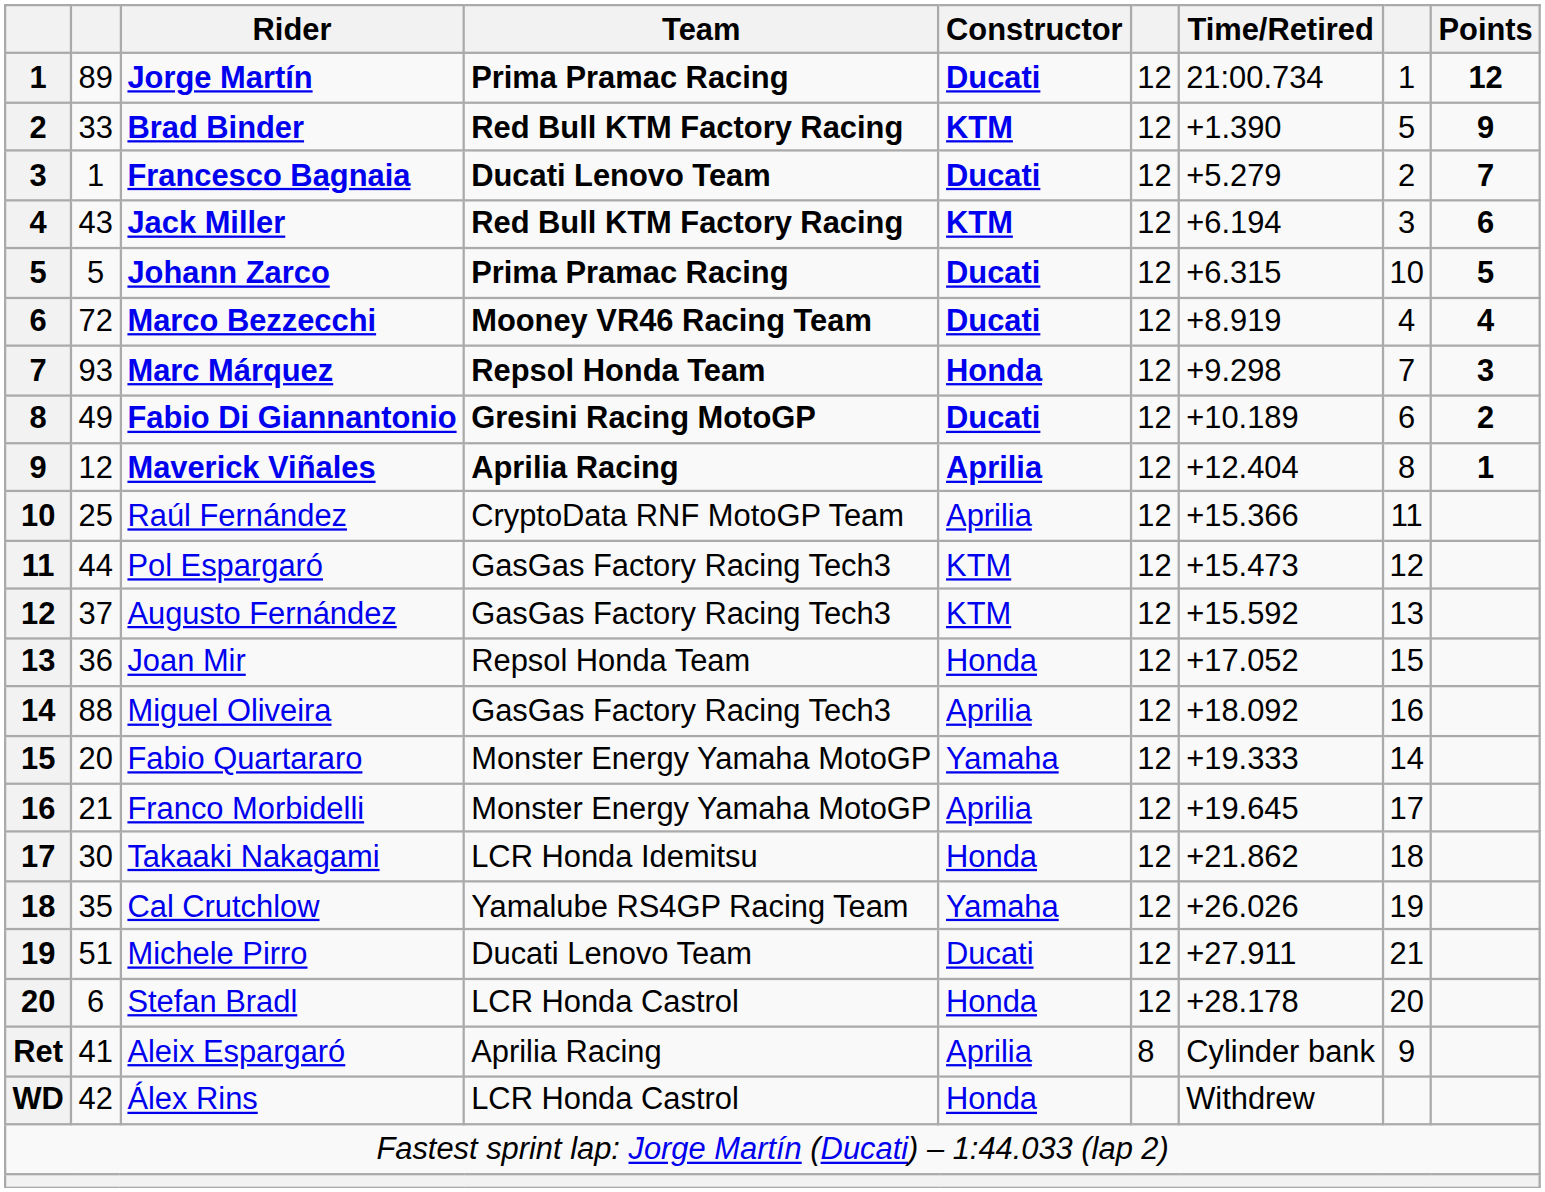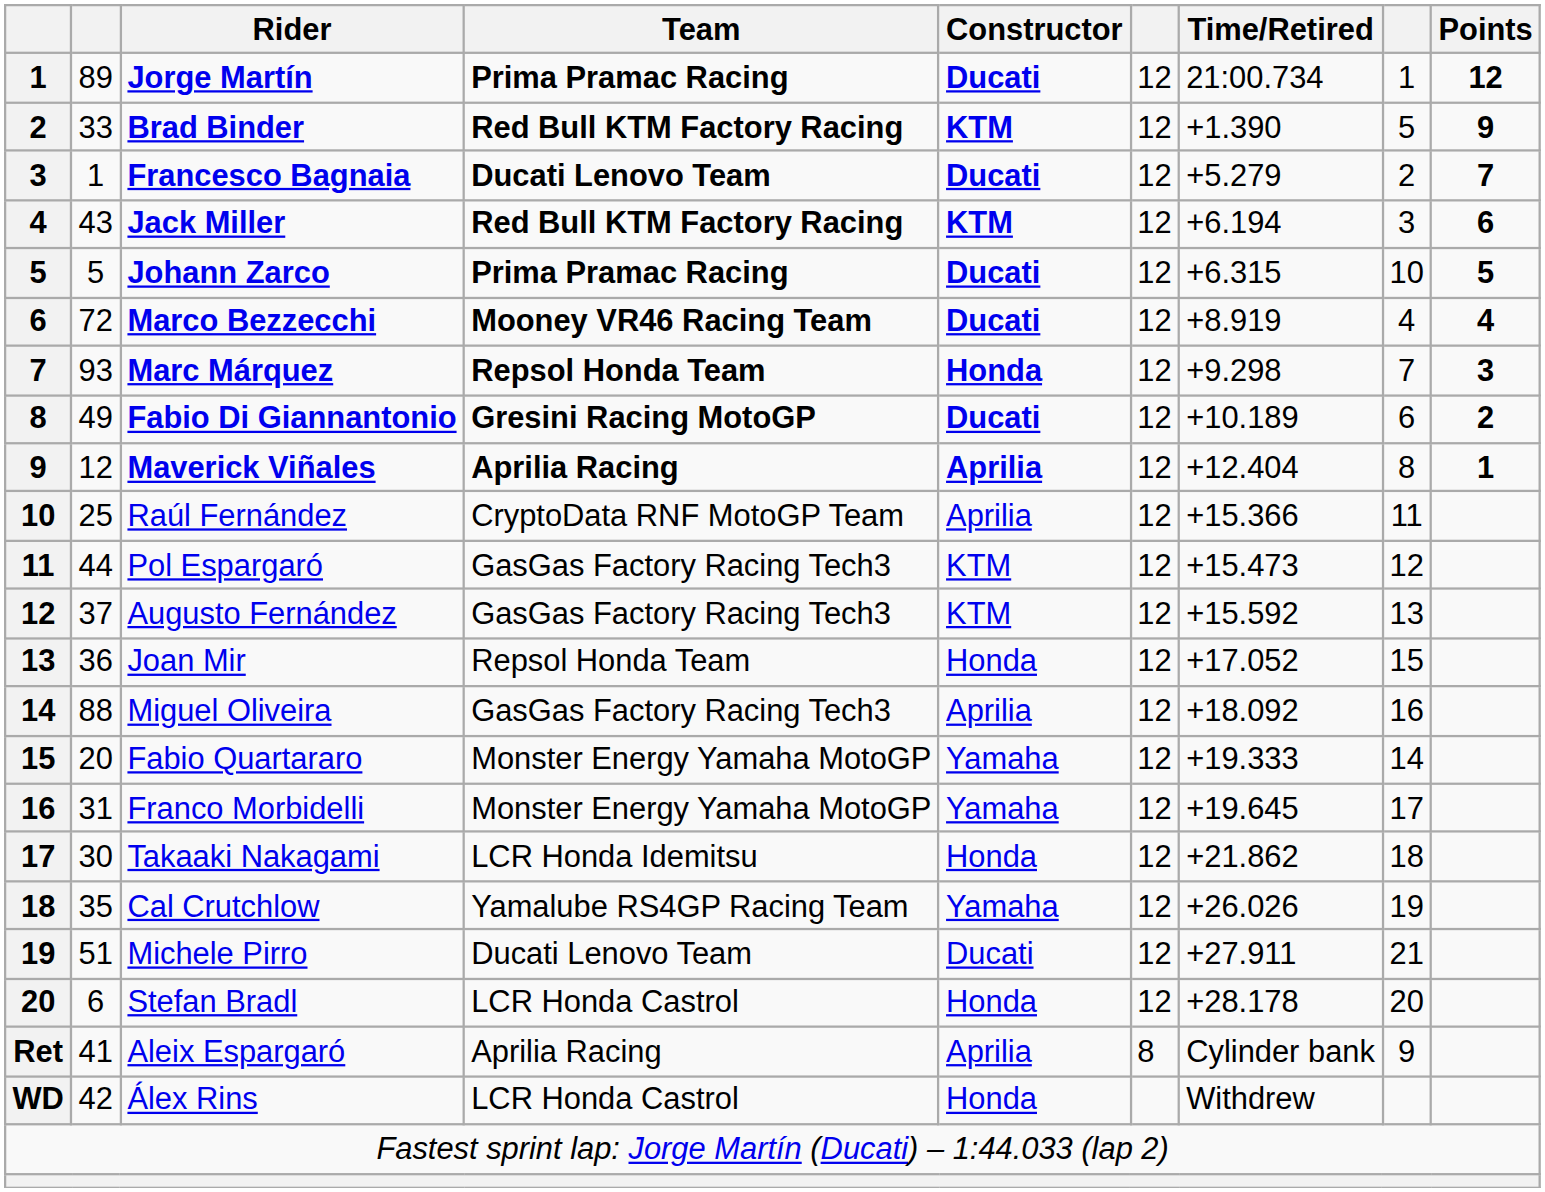Franco Morbidelli | column 2: 21 -> 31
Franco Morbidelli | Constructor: Aprilia -> Yamaha
